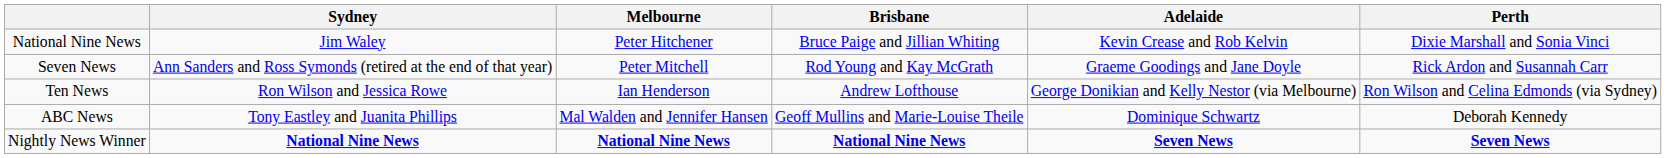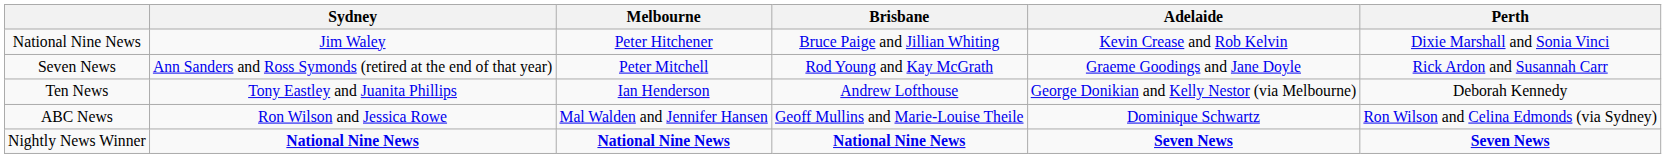Ten News | Sydney: Ron Wilson and Jessica Rowe -> Tony Eastley and Juanita Phillips
Ten News | Perth: Ron Wilson and Celina Edmonds (via Sydney) -> Deborah Kennedy
ABC News | Sydney: Tony Eastley and Juanita Phillips -> Ron Wilson and Jessica Rowe
ABC News | Perth: Deborah Kennedy -> Ron Wilson and Celina Edmonds (via Sydney)
